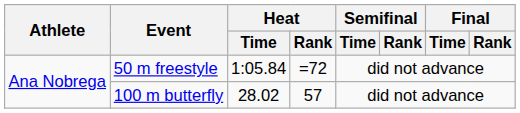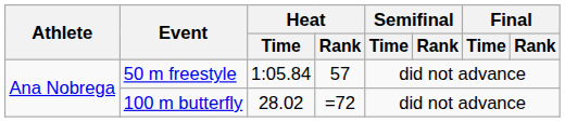50 m freestyle | Heat / Rank: =72 -> 57
100 m butterfly | Heat / Rank: 57 -> =72
